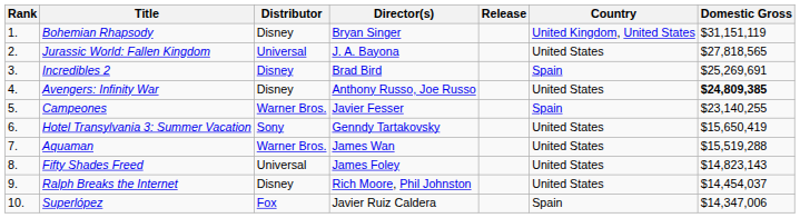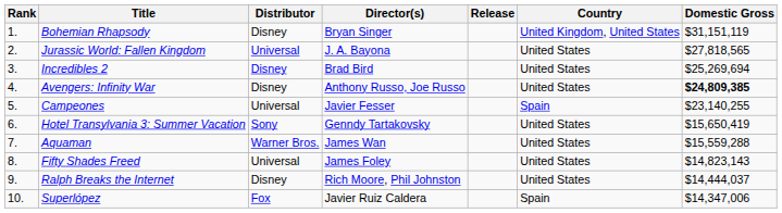Incredibles 2 | Country: Spain -> United States
Incredibles 2 | Domestic Gross: $25,269,691 -> $25,269,694
Campeones | Distributor: Warner Bros. -> Universal
Aquaman | Domestic Gross: $15,519,288 -> $15,559,288
Ralph Breaks the Internet | Domestic Gross: $14,454,037 -> $14,444,037
